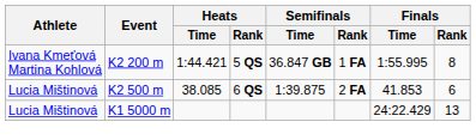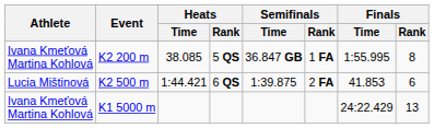K2 200 m | Heats / Time: 1:44.421 -> 38.085
K2 500 m | Heats / Time: 38.085 -> 1:44.421
K1 5000 m | Athlete: Lucia Mištinová -> Ivana Kmeťová Martina Kohlová
